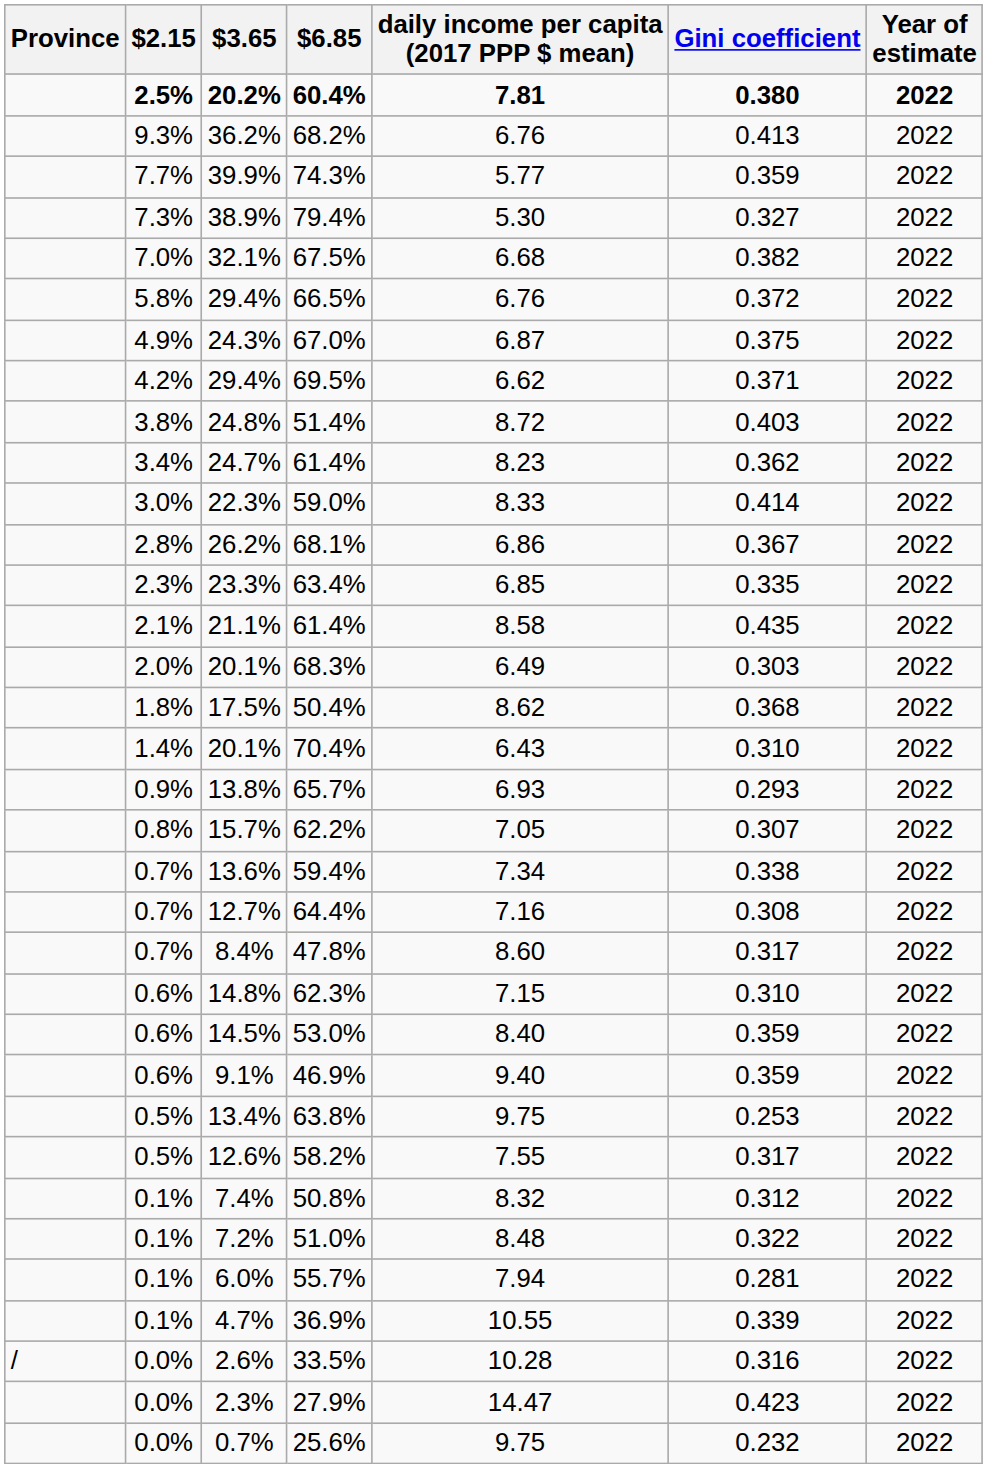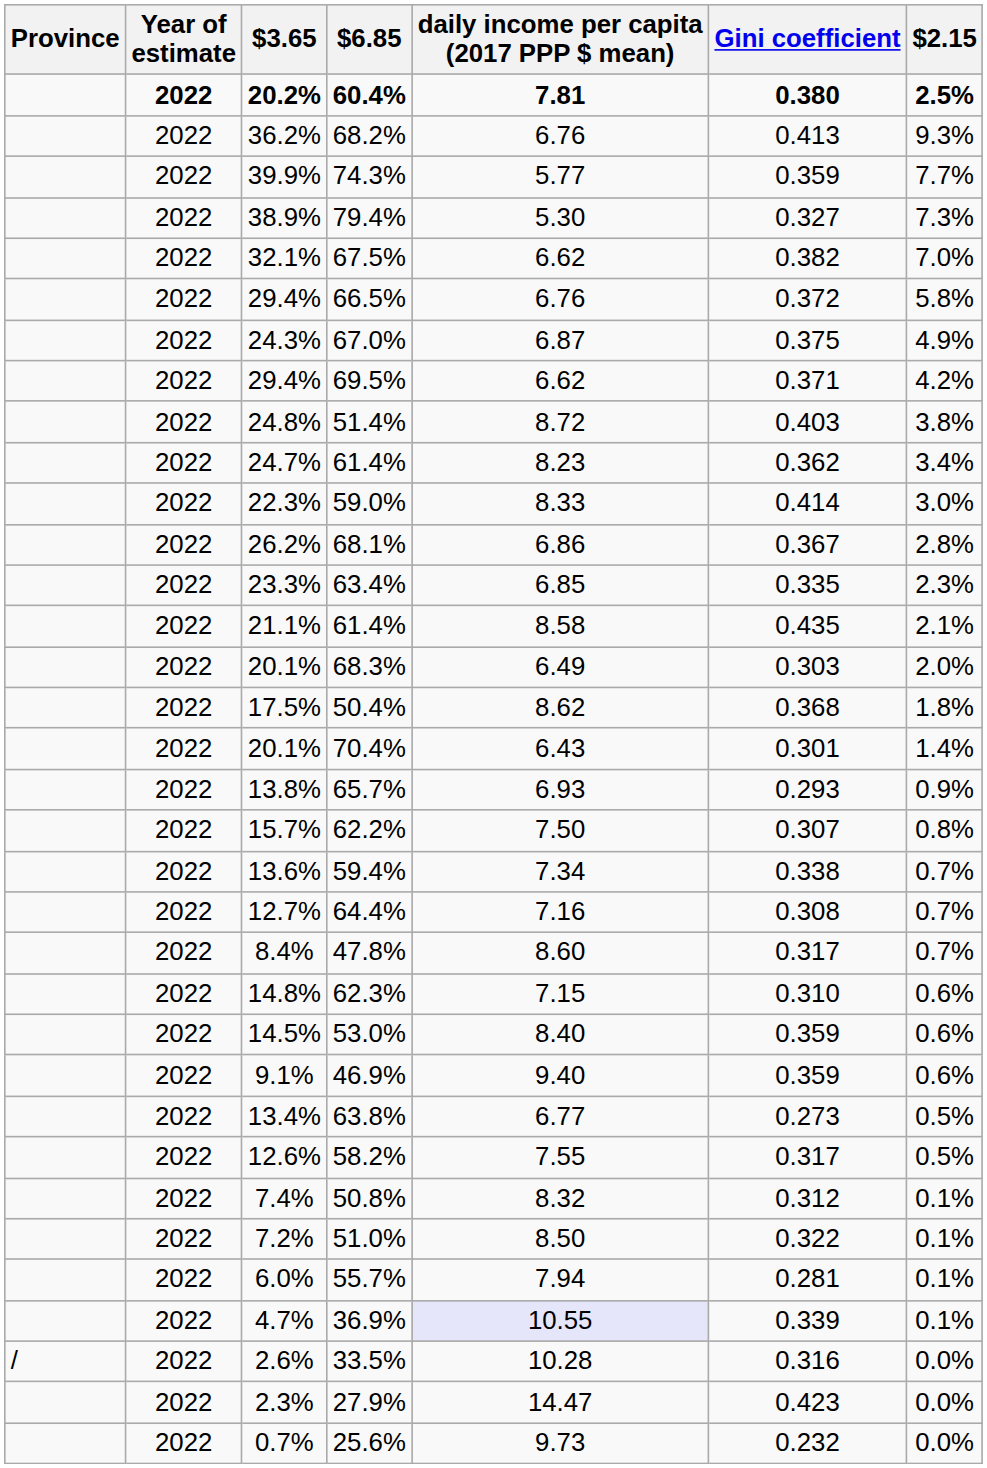columns swapped: $2.15 <-> Year of estimate
67.5% | daily income per capita (2017 PPP $ mean): 6.68 -> 6.62
70.4% | Gini coefficient: 0.310 -> 0.301
62.2% | daily income per capita (2017 PPP $ mean): 7.05 -> 7.50
63.8% | daily income per capita (2017 PPP $ mean): 9.75 -> 6.77
63.8% | Gini coefficient: 0.253 -> 0.273
51.0% | daily income per capita (2017 PPP $ mean): 8.48 -> 8.50
36.9% | daily income per capita (2017 PPP $ mean): no background -> lavender background
25.6% | daily income per capita (2017 PPP $ mean): 9.75 -> 9.73
